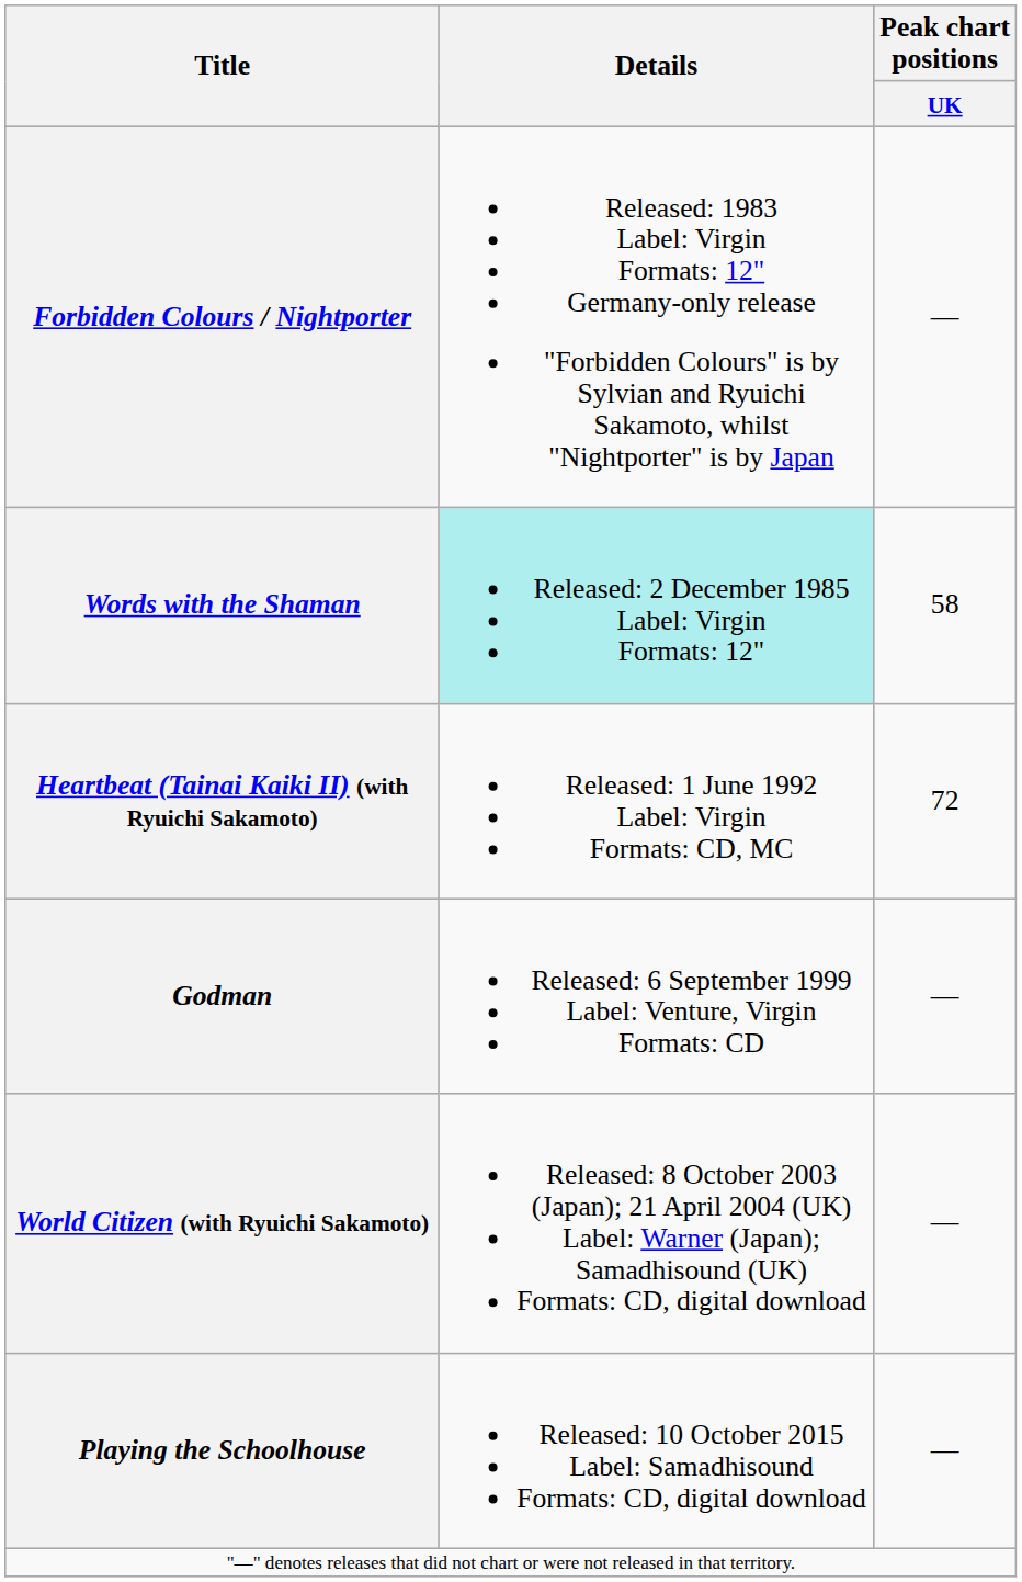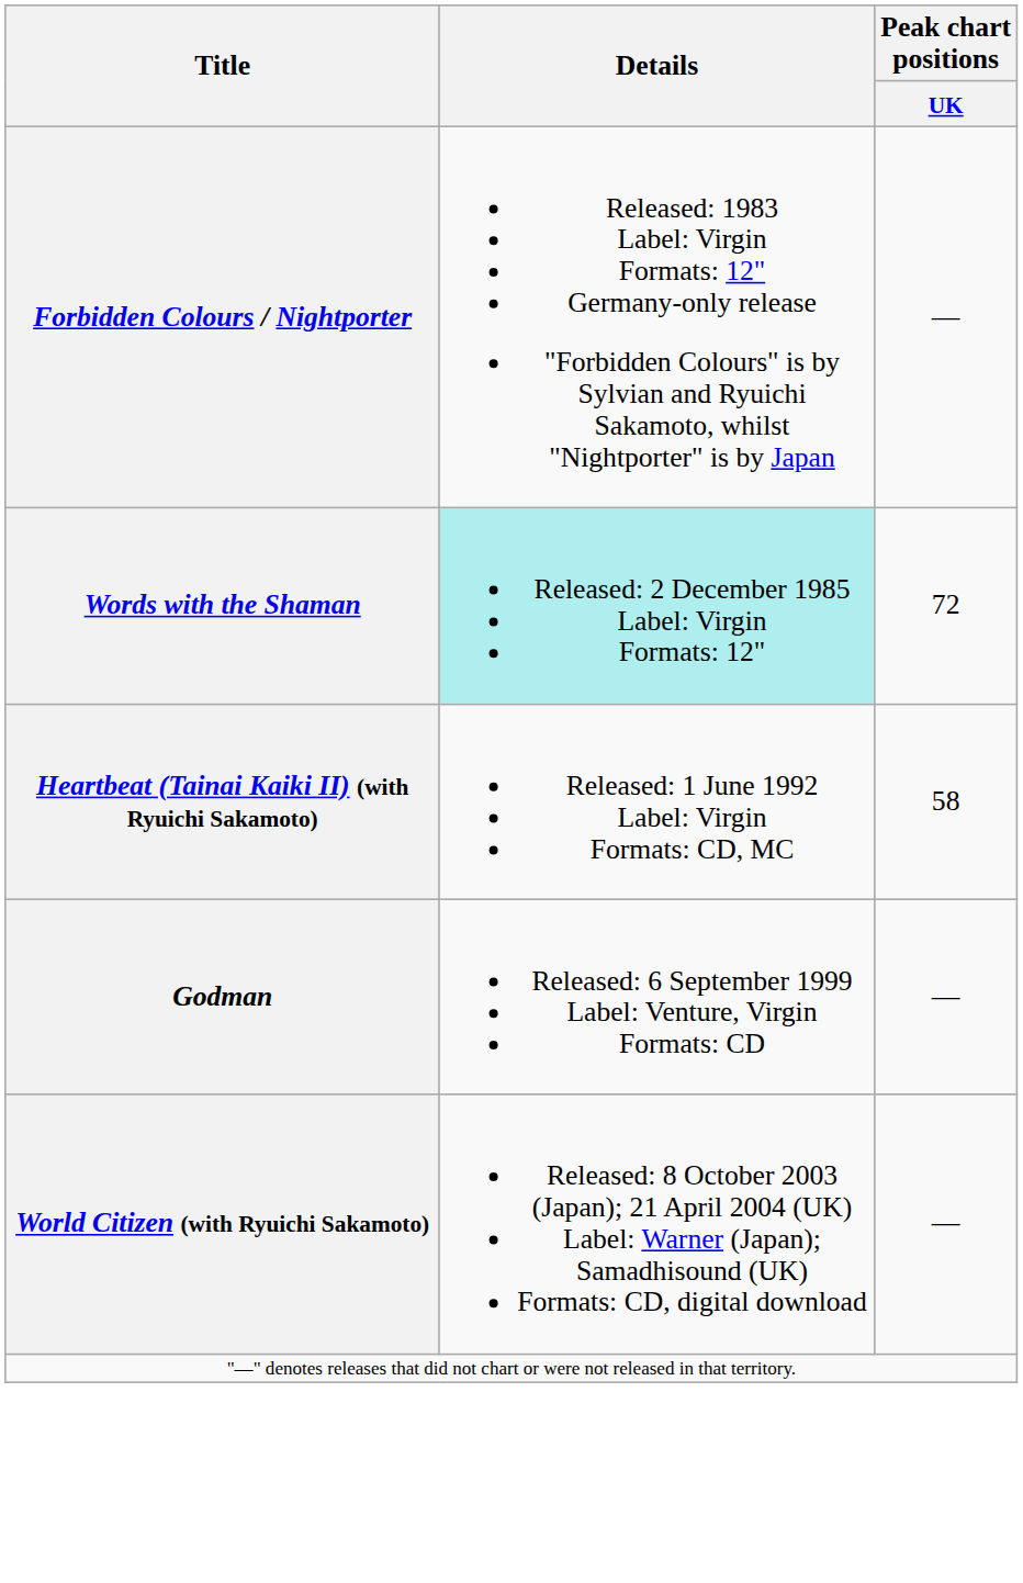Words with the Shaman | Peak chart positions / UK: 58 -> 72
Heartbeat (Tainai Kaiki II) (with Ryuichi Sakamoto) | Peak chart positions / UK: 72 -> 58
- row: Playing the Schoolhouse | Released: 10 October 2015 Label: Samadhisound Formats: CD, digital download | —
